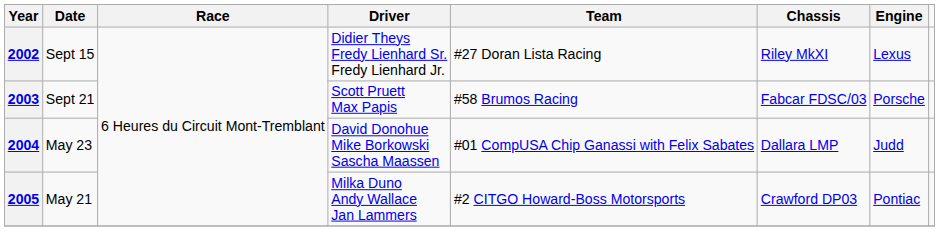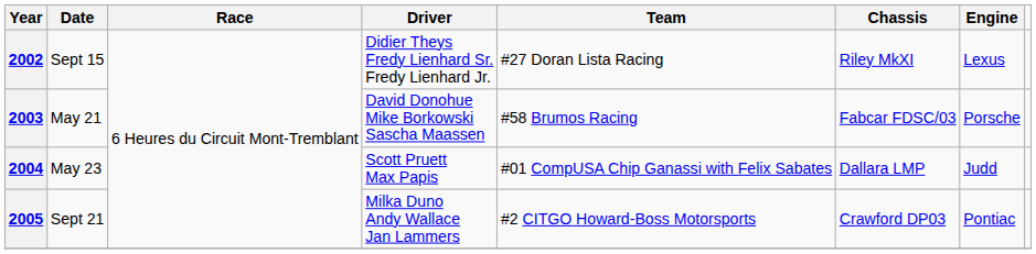2003 | Date: Sept 21 -> May 21
2003 | Driver: Scott Pruett Max Papis -> David Donohue Mike Borkowski Sascha Maassen
2004 | Driver: David Donohue Mike Borkowski Sascha Maassen -> Scott Pruett Max Papis
2005 | Date: May 21 -> Sept 21
